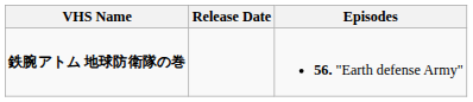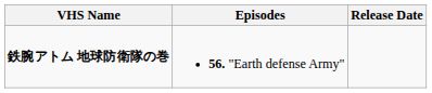columns swapped: Episodes <-> Release Date
